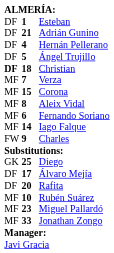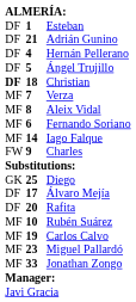- row: MF | 15 | Corona
+ row: MF | 19 | Carlos Calvo
